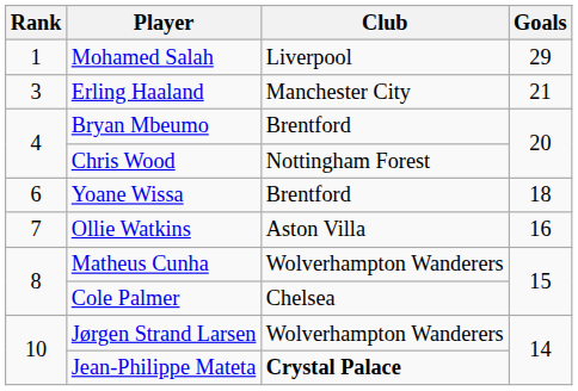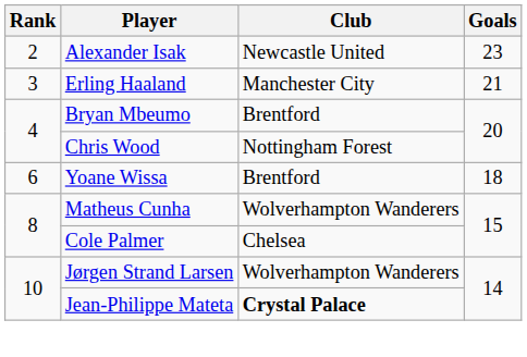- row: 1 | Mohamed Salah | Liverpool | 29
+ row: 2 | Alexander Isak | Newcastle United | 23
- row: 7 | Ollie Watkins | Aston Villa | 16
